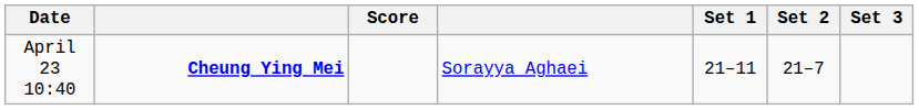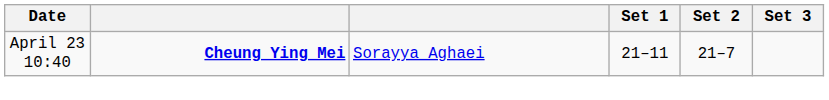- column: Score
